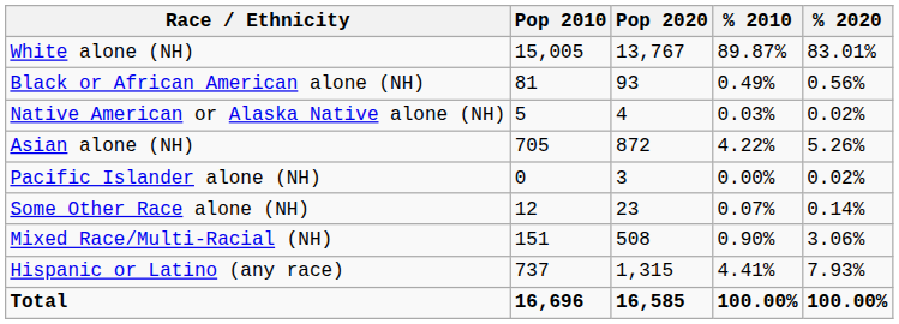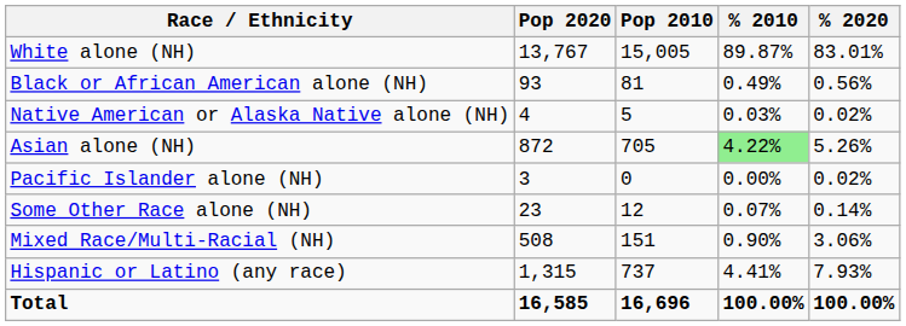columns swapped: Pop 2010 <-> Pop 2020
Asian alone (NH) | % 2010: no background -> lightgreen background
